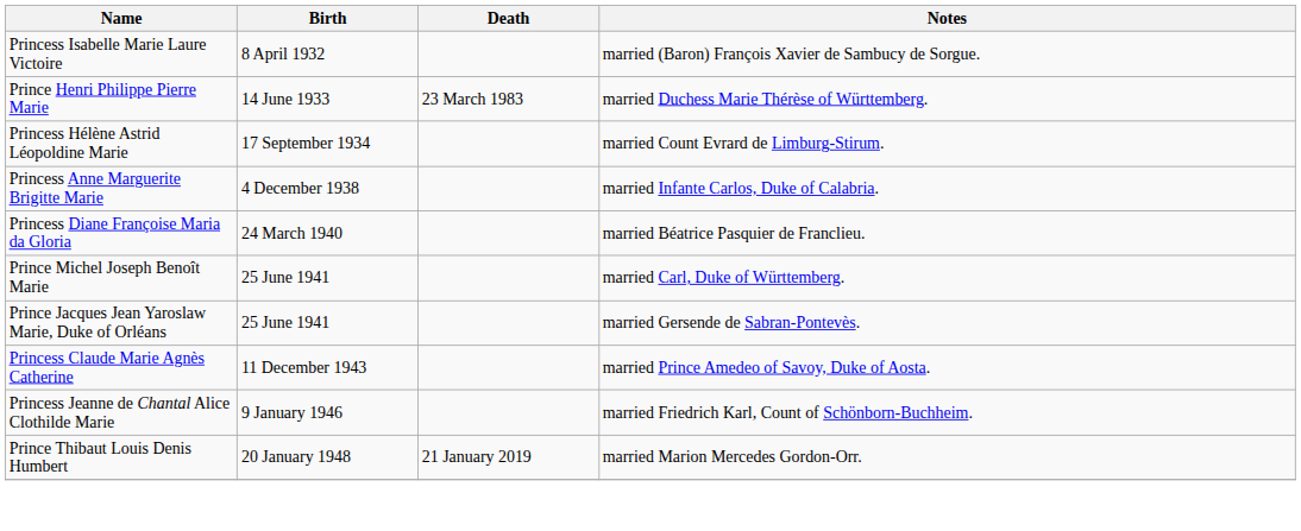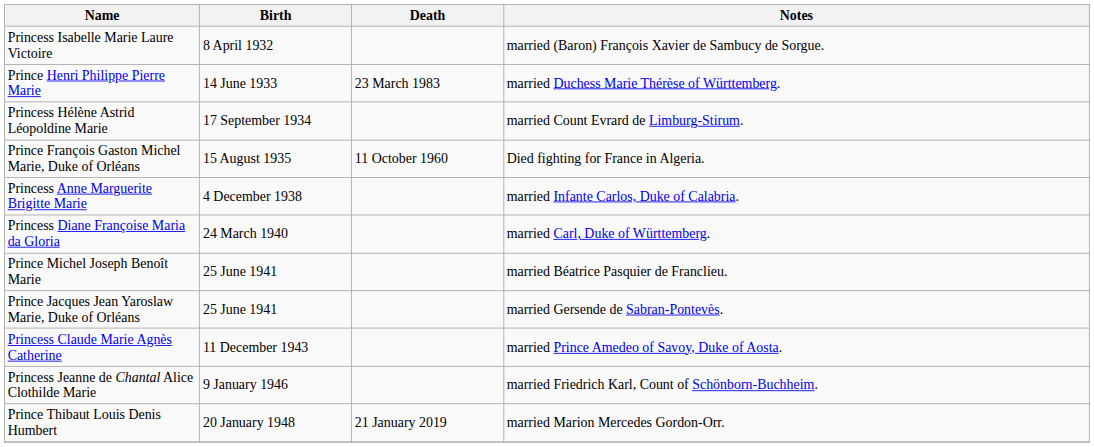+ row: Prince François Gaston Michel Marie, Duke of Orléans | 15 August 1935 | 11 October 1960 | Died fighting for France in Algeria.
Princess Diane Françoise Maria da Gloria | Notes: married Béatrice Pasquier de Franclieu. -> married Carl, Duke of Württemberg.
Prince Michel Joseph Benoît Marie | Notes: married Carl, Duke of Württemberg. -> married Béatrice Pasquier de Franclieu.
